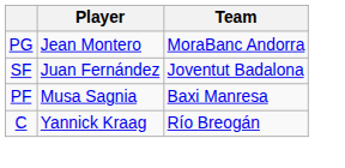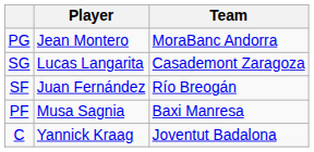+ row: SG | Lucas Langarita | Casademont Zaragoza
SF | Team: Joventut Badalona -> Río Breogán
C | Team: Río Breogán -> Joventut Badalona
